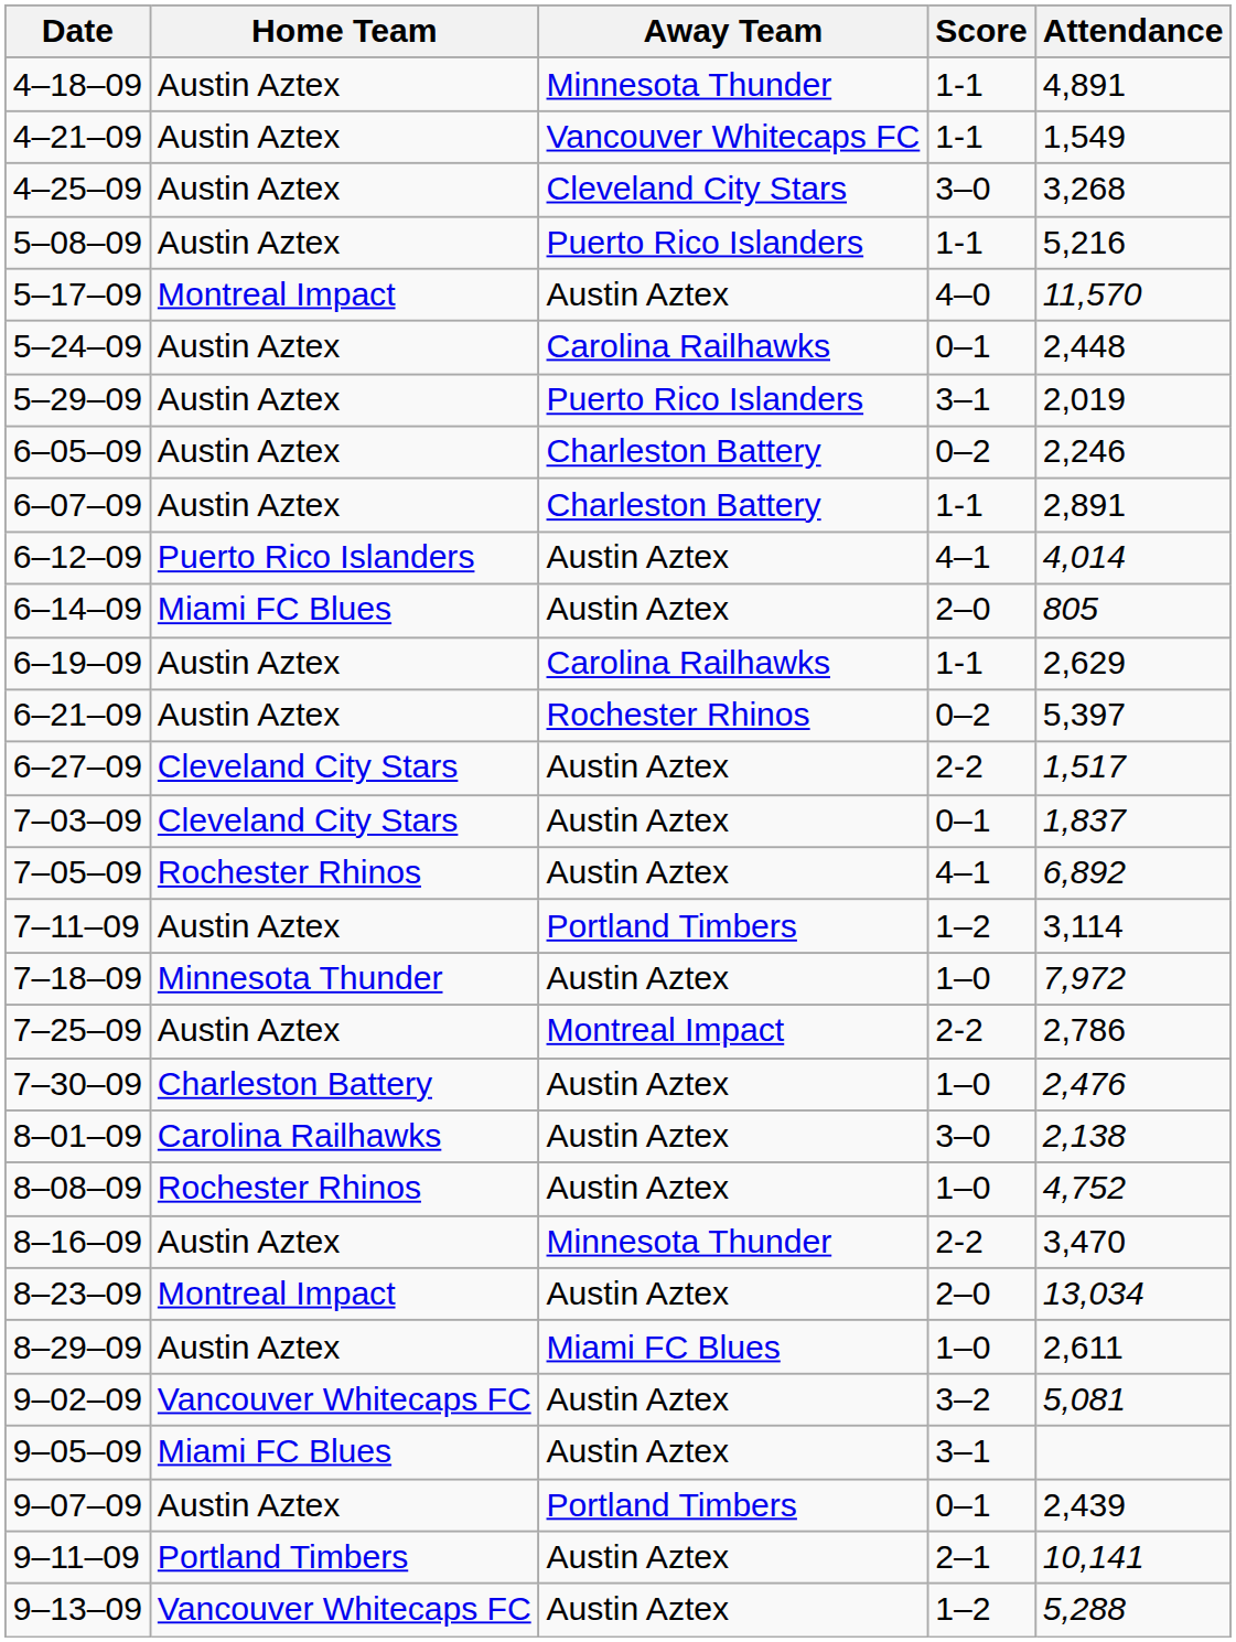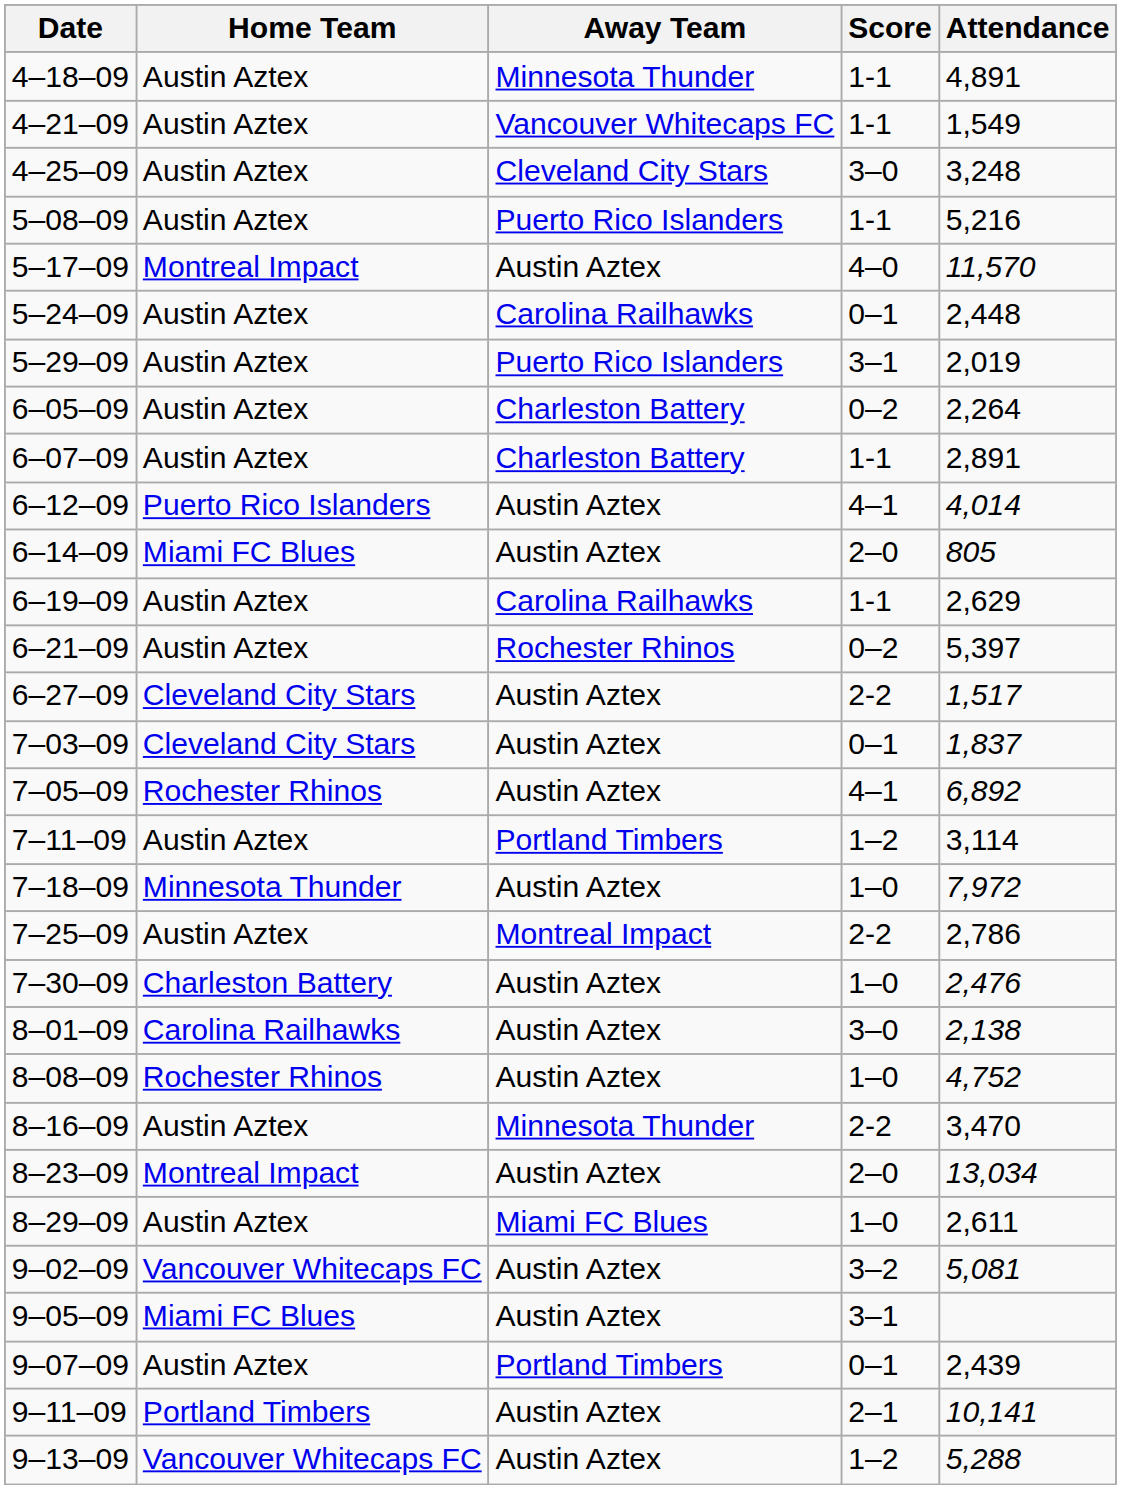4–25–09 | Attendance: 3,268 -> 3,248
6–05–09 | Attendance: 2,246 -> 2,264
